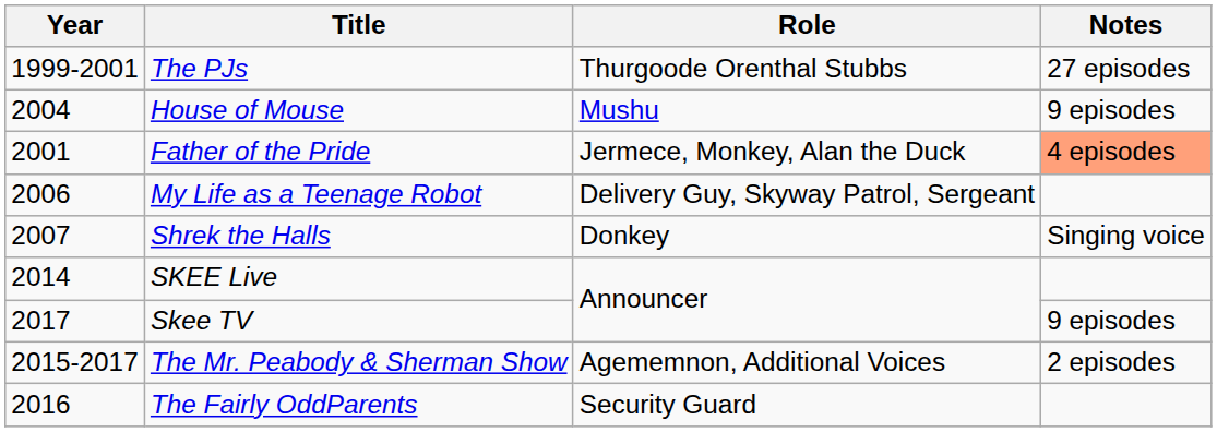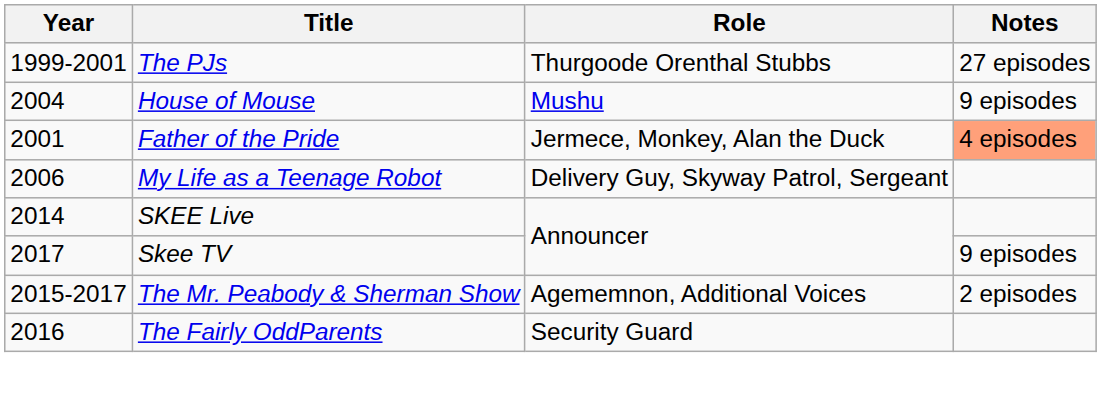- row: 2007 | Shrek the Halls | Donkey | Singing voice
